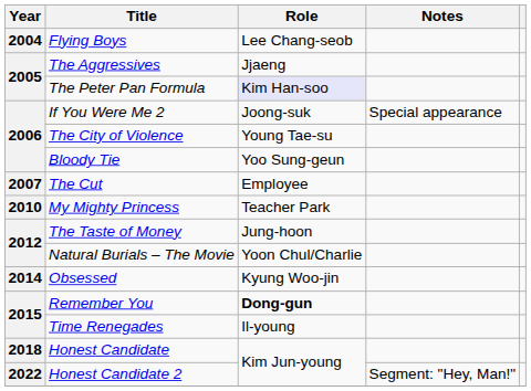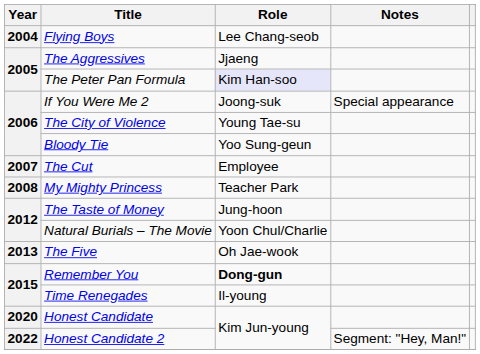My Mighty Princess | Year: 2010 -> 2008
+ row: 2013 | The Five | Oh Jae-wook
- row: 2014 | Obsessed | Kyung Woo-jin
Honest Candidate | Year: 2018 -> 2020
